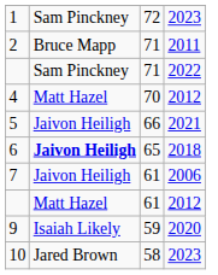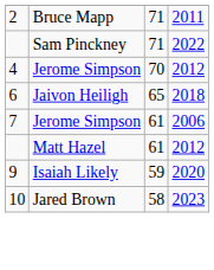- row: 1 | Sam Pinckney | 72 | 2023
4 | column 2: Matt Hazel -> Jerome Simpson
- row: 5 | Jaivon Heiligh | 66 | 2021
6 | column 2: bold -> normal
7 | column 2: Jaivon Heiligh -> Jerome Simpson
